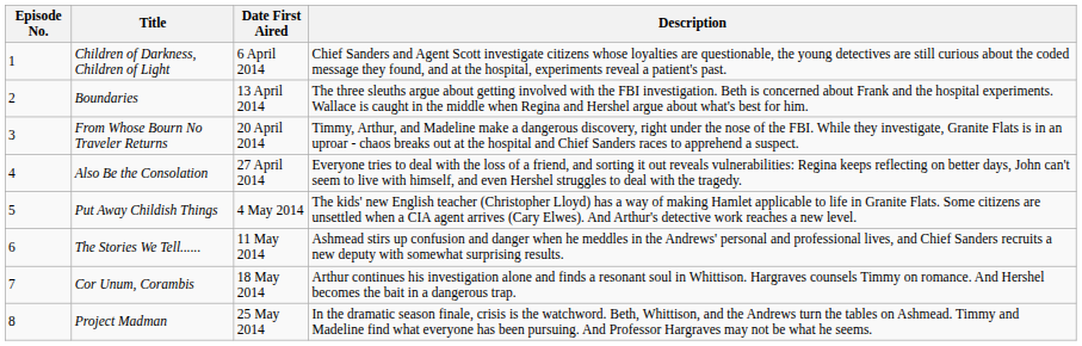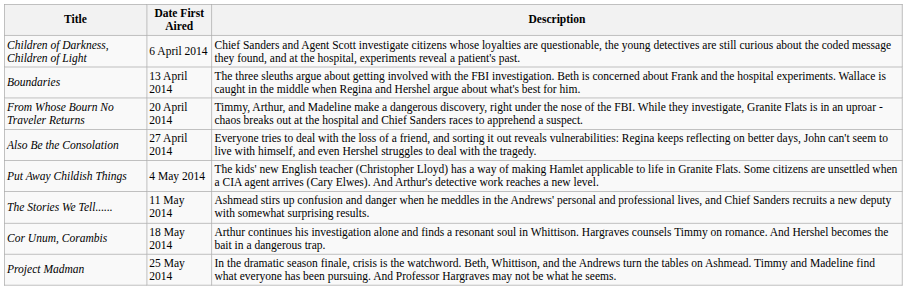- column: Episode No. | 1 | 2 | 3 | 4 | 5 | 6 | 7 | 8
